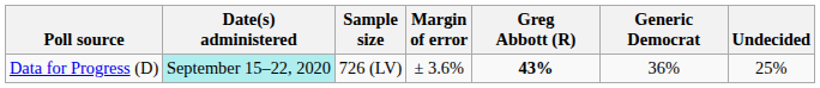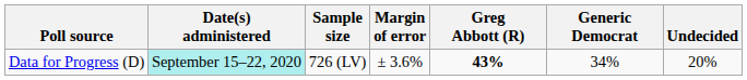Data for Progress (D) | Generic Democrat: 36% -> 34%
Data for Progress (D) | Undecided: 25% -> 20%
